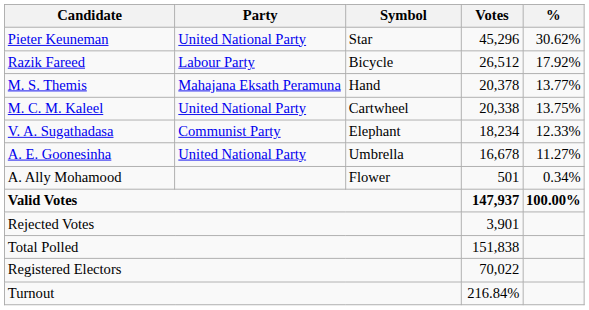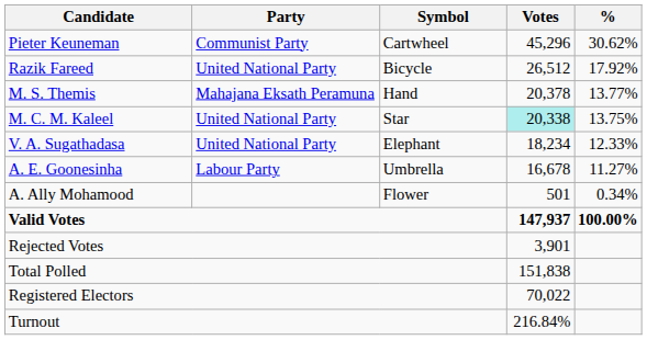Pieter Keuneman | Party: United National Party -> Communist Party
Pieter Keuneman | Symbol: Star -> Cartwheel
Razik Fareed | Party: Labour Party -> United National Party
M. C. M. Kaleel | Symbol: Cartwheel -> Star
M. C. M. Kaleel | Votes: no background -> paleturquoise background
V. A. Sugathadasa | Party: Communist Party -> United National Party
A. E. Goonesinha | Party: United National Party -> Labour Party
